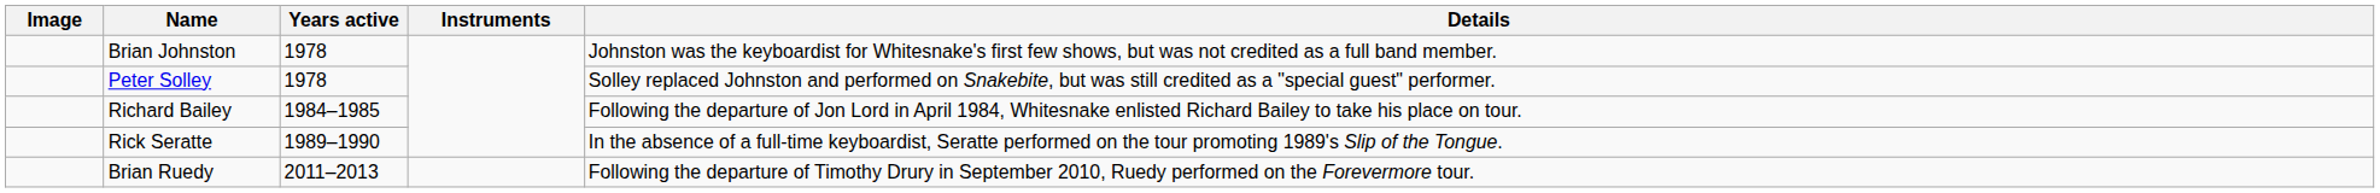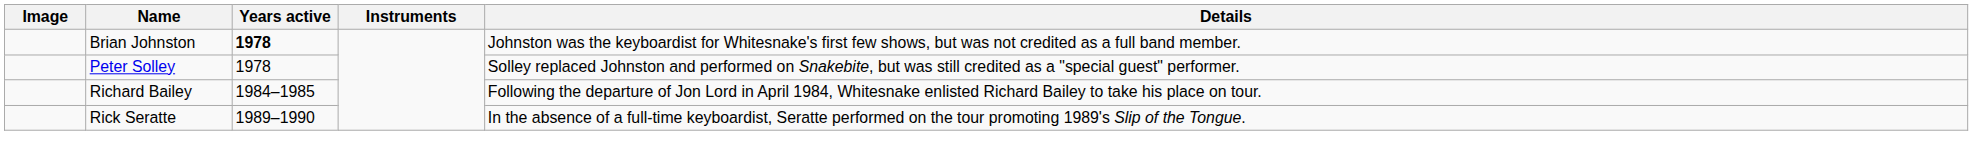Brian Johnston | Years active: normal -> bold
- row: Brian Ruedy | 2011–2013 | Following the departure of Timothy Drury in September 2010, Ruedy performed on the Forevermore tour.
